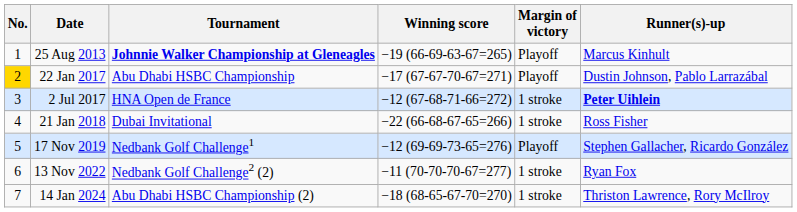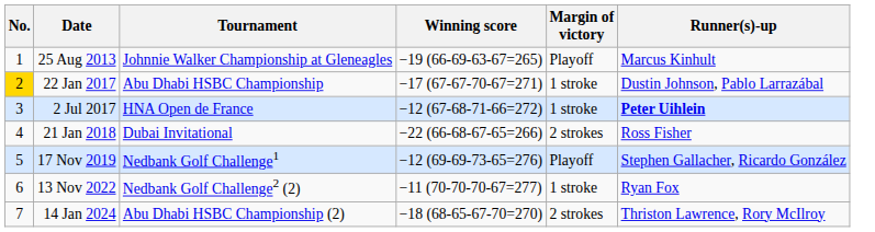25 Aug 2013 | Tournament: bold -> normal
22 Jan 2017 | Margin of victory: Playoff -> 1 stroke
21 Jan 2018 | Margin of victory: 1 stroke -> 2 strokes
14 Jan 2024 | Margin of victory: 1 stroke -> 2 strokes
